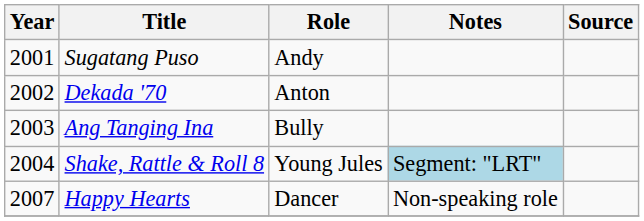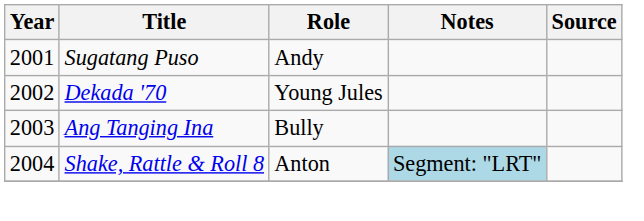Dekada '70 | Role: Anton -> Young Jules
Shake, Rattle & Roll 8 | Role: Young Jules -> Anton
- row: 2007 | Happy Hearts | Dancer | Non-speaking role
